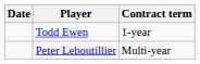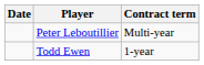rows swapped: Todd Ewen <-> Peter Leboutillier
